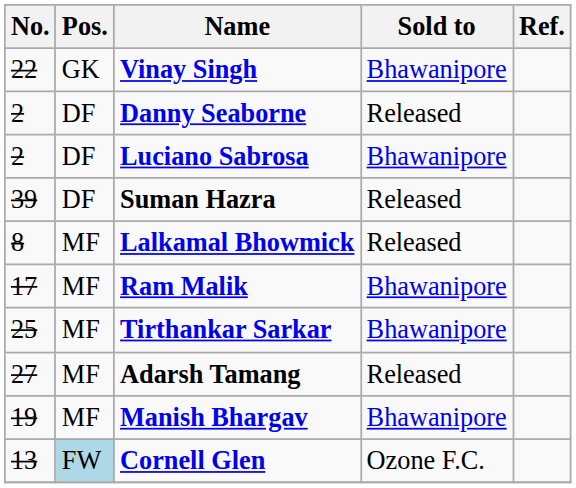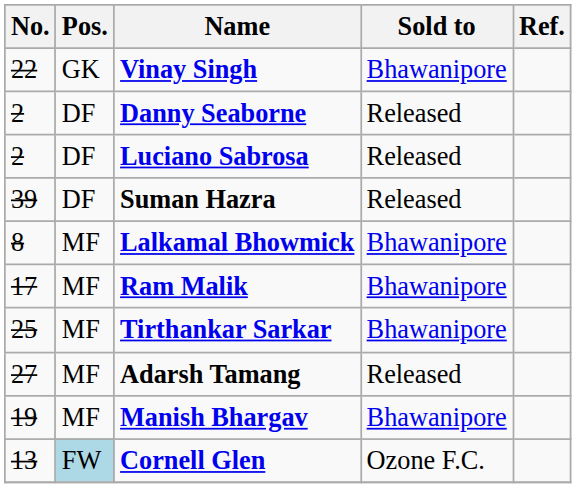Luciano Sabrosa | Sold to: Bhawanipore -> Released
Lalkamal Bhowmick | Sold to: Released -> Bhawanipore
